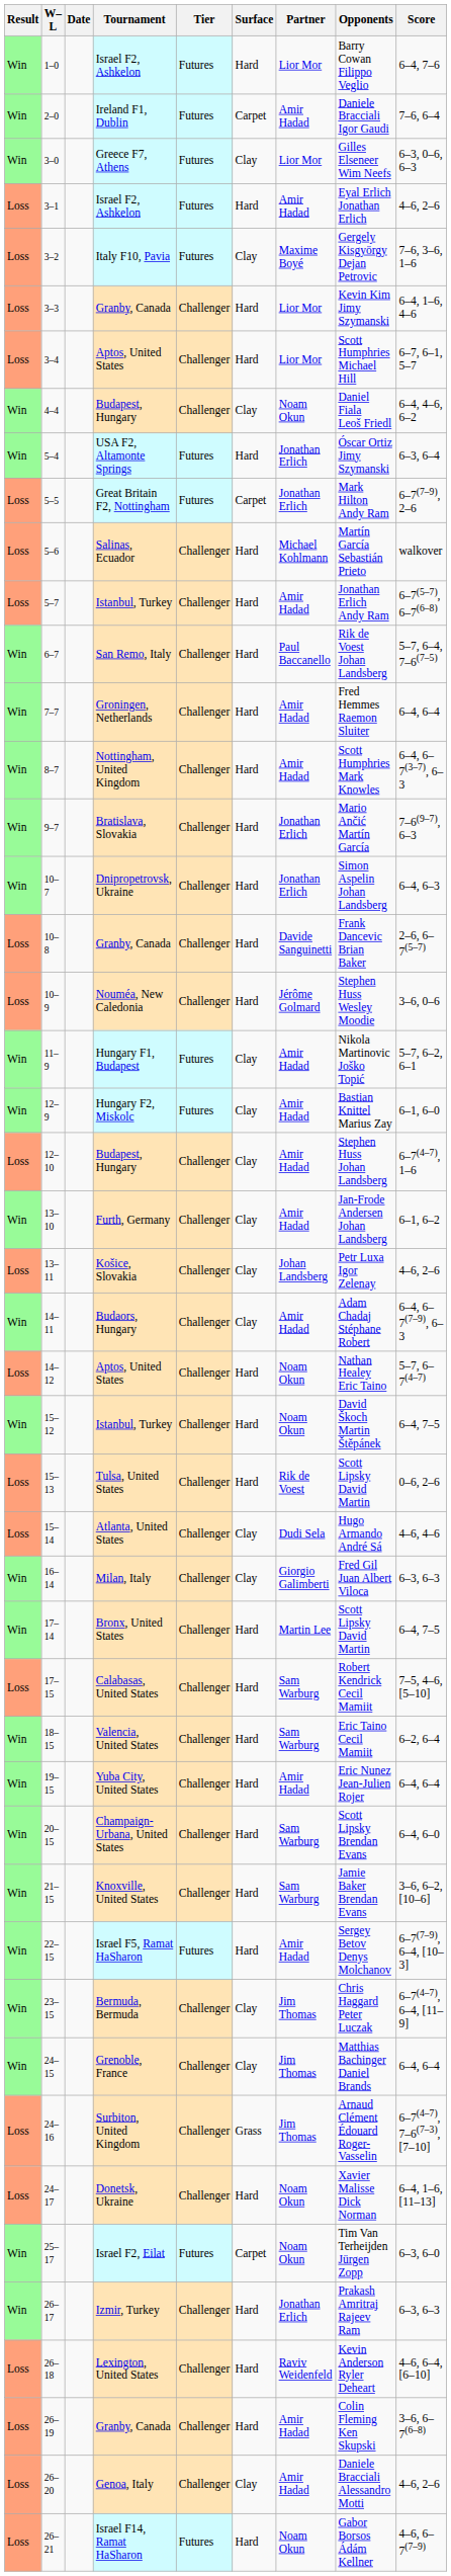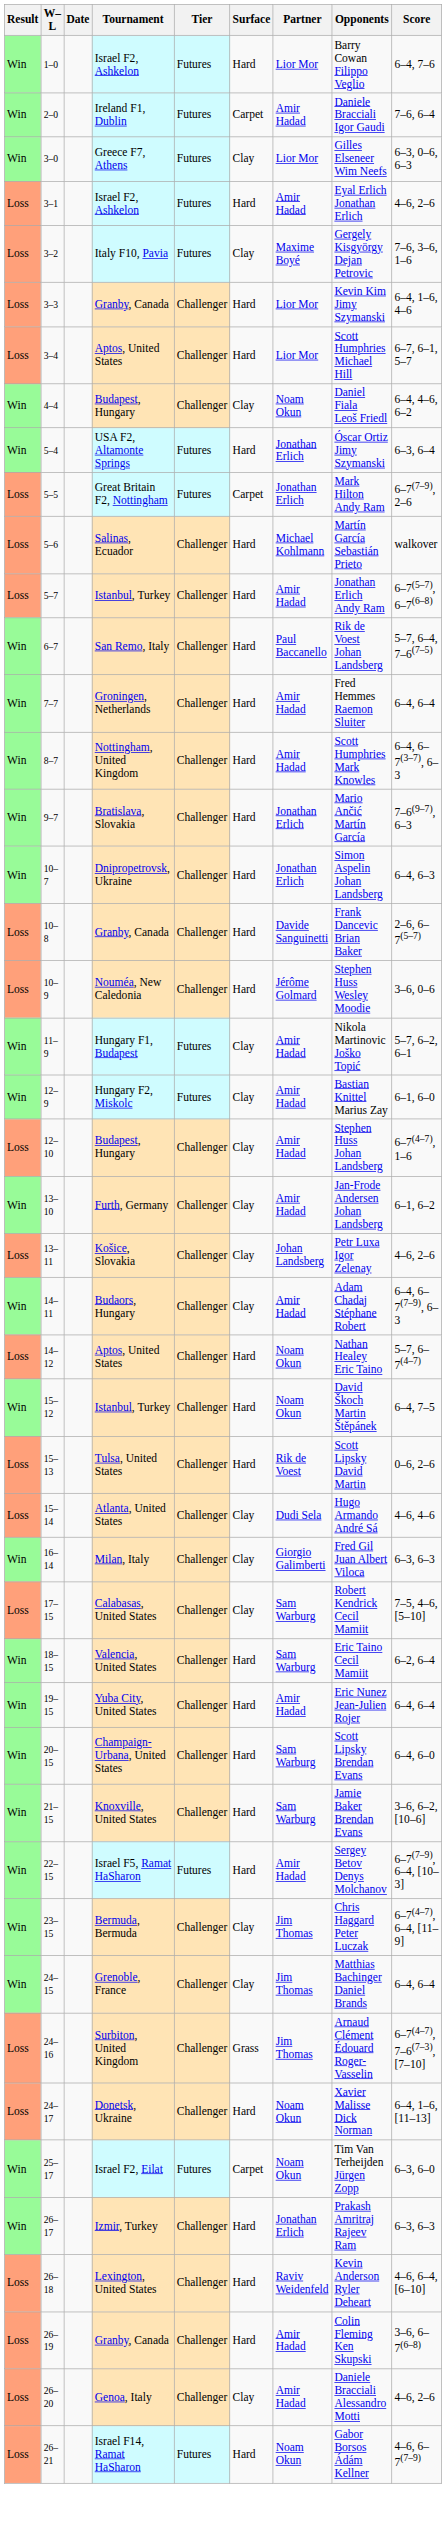- row: Win | 17–14 | Bronx, United States | Challenger | Hard | Martin Lee | Scott Lipsky David Martin | 6–4, 7–5
17–15 | Surface: Hard -> Clay
